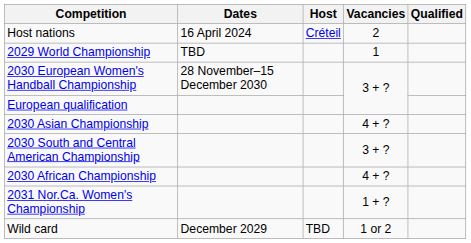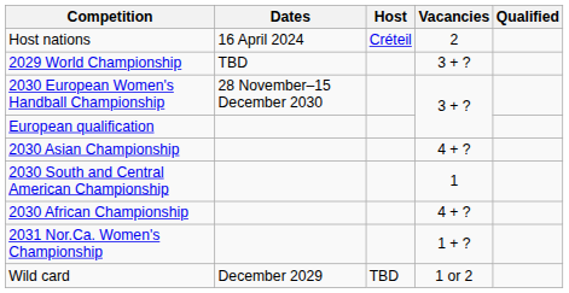2029 World Championship | Vacancies: 1 -> 3 + ?
2030 South and Central American Championship | Vacancies: 3 + ? -> 1
